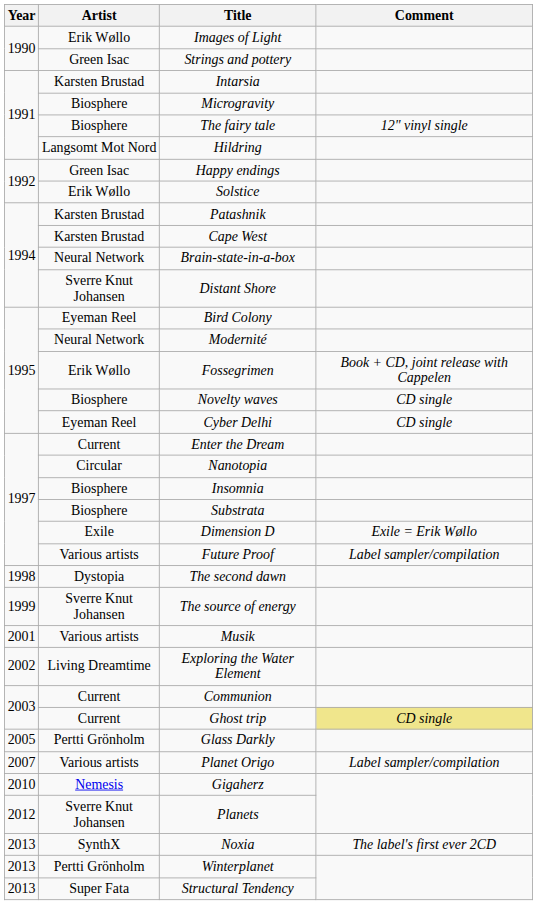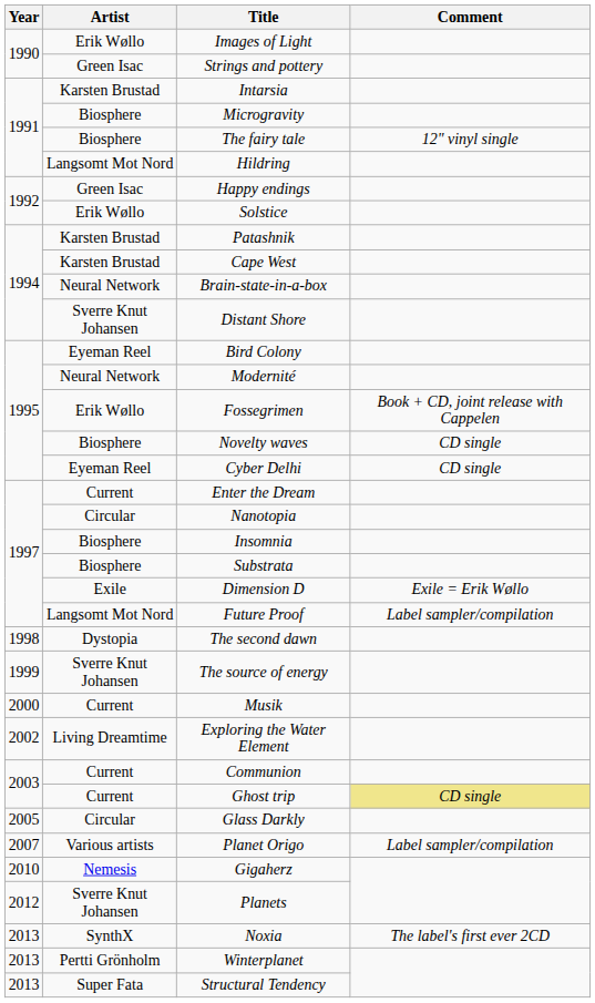Future Proof | Artist: Various artists -> Langsomt Mot Nord
Musik | Year: 2001 -> 2000
Musik | Artist: Various artists -> Current
Glass Darkly | Artist: Pertti Grönholm -> Circular
